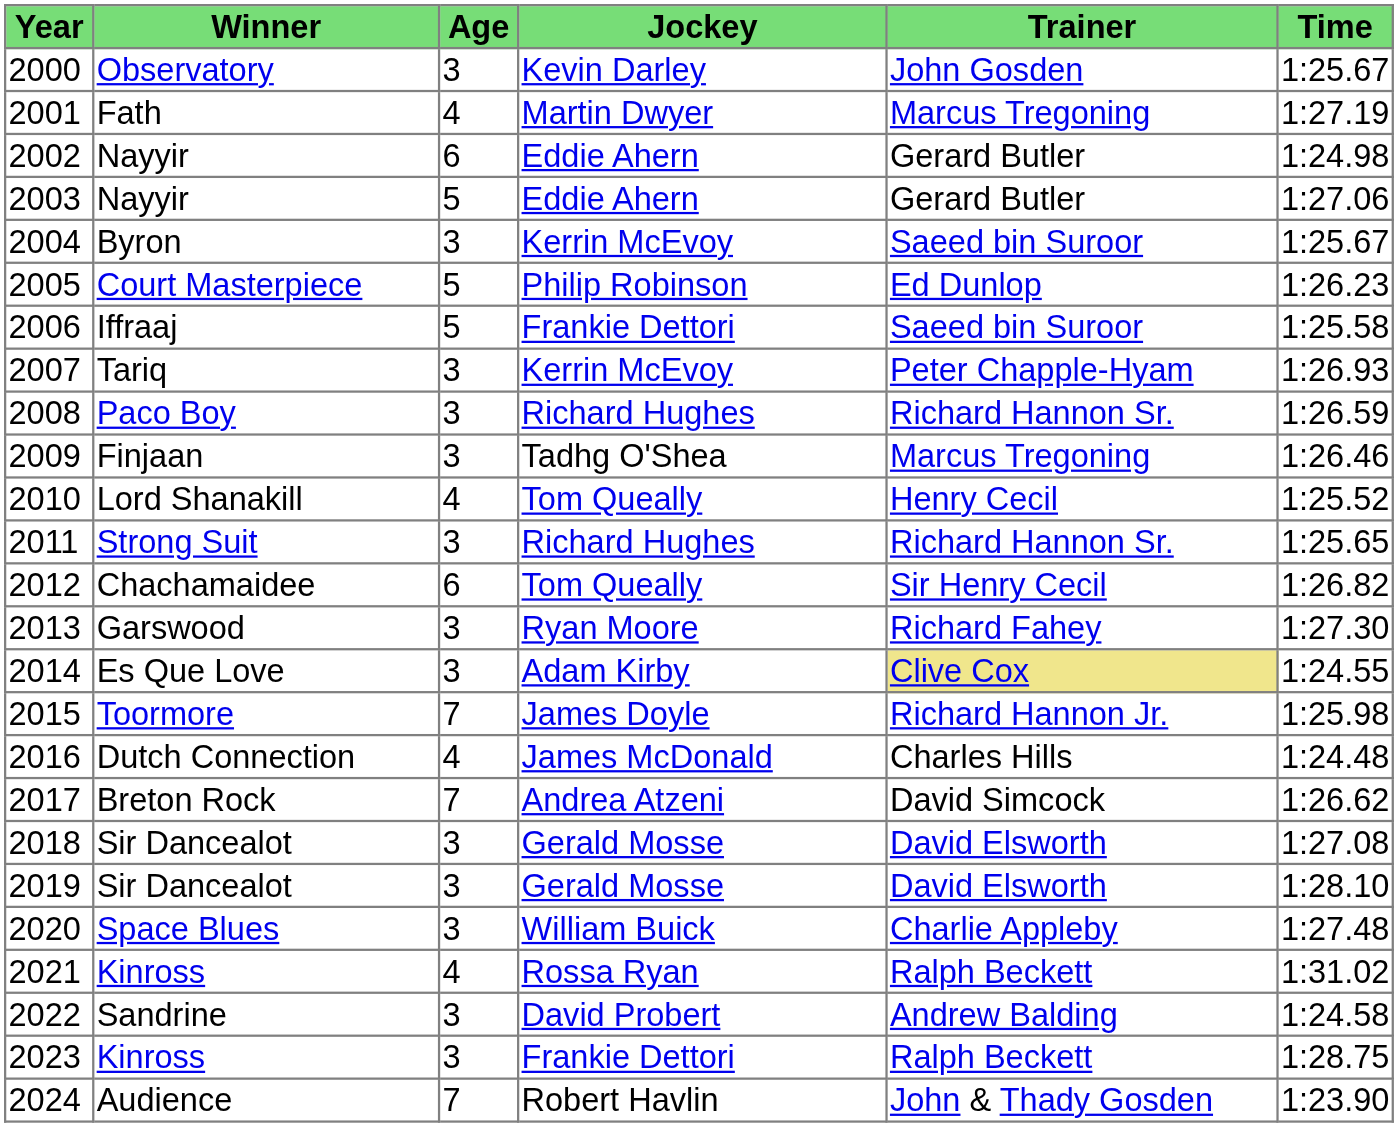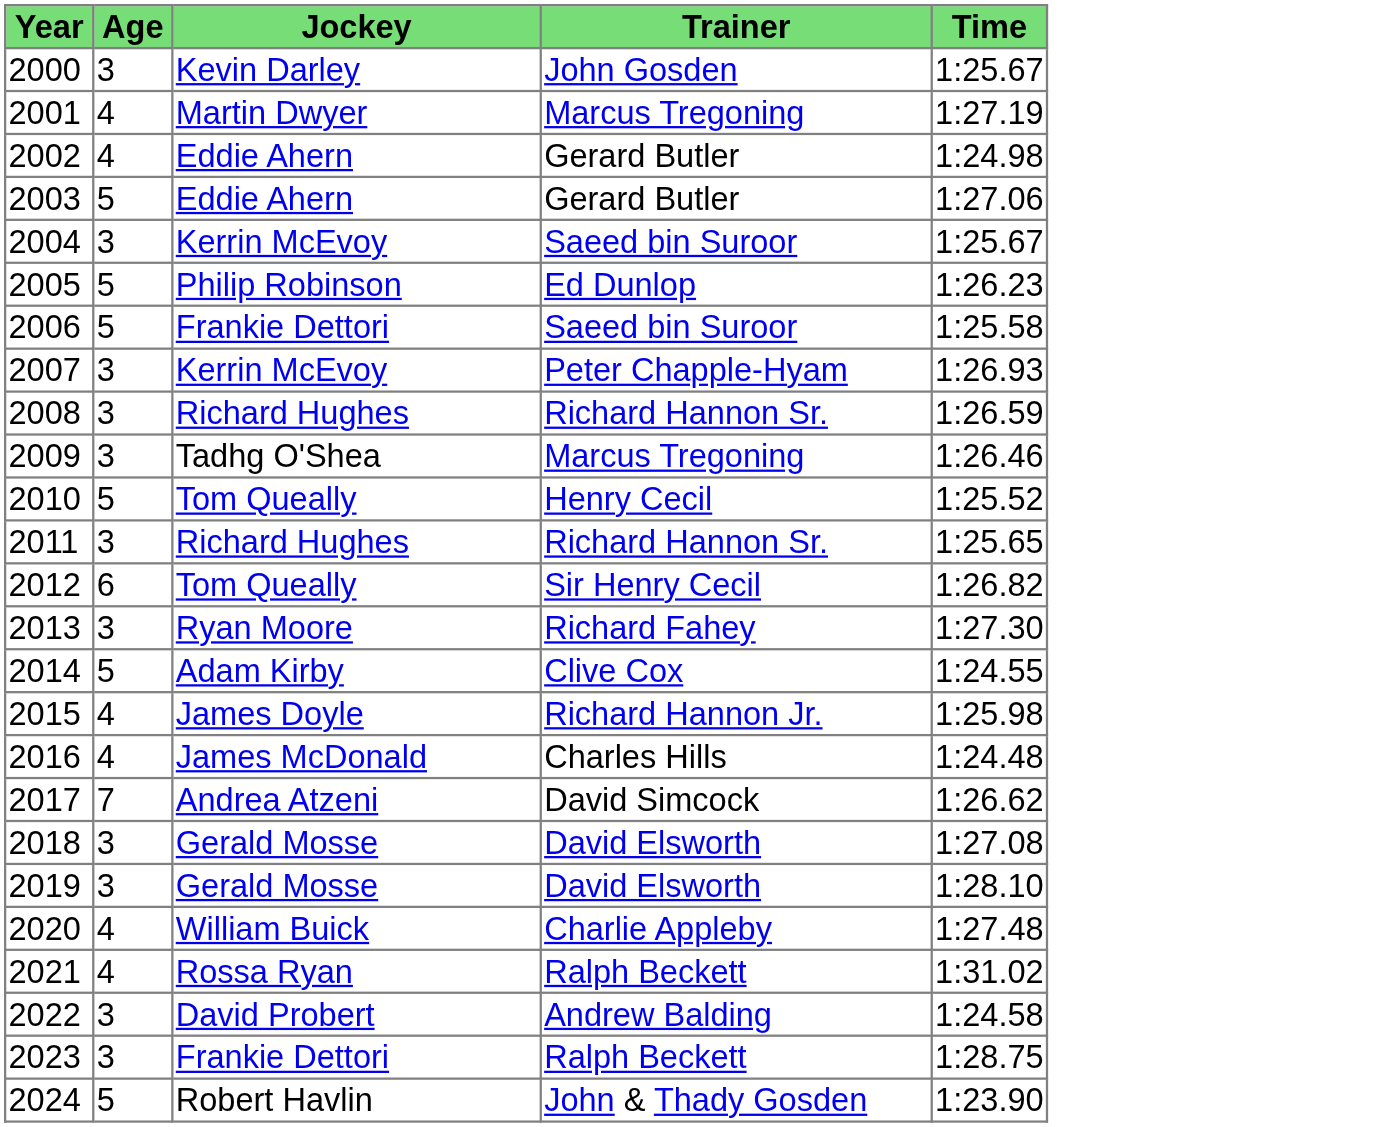- column: Winner | Observatory | Fath | Nayyir | Nayyir | Byron | Court Masterpiece | Iffraaj | Tariq | Paco Boy | Finjaan | Lord Shanakill | Strong Suit | Chachamaidee | Garswood | Es Que Love | Toormore | Dutch Connection | Breton Rock | Sir Dancealot | Sir Dancealot | Space Blues | Kinross | Sandrine | Kinross | Audience
2002 | Age: 6 -> 4
2010 | Age: 4 -> 5
2014 | Age: 3 -> 5
2014 | Trainer: khaki background -> no background
2015 | Age: 7 -> 4
2020 | Age: 3 -> 4
2024 | Age: 7 -> 5
